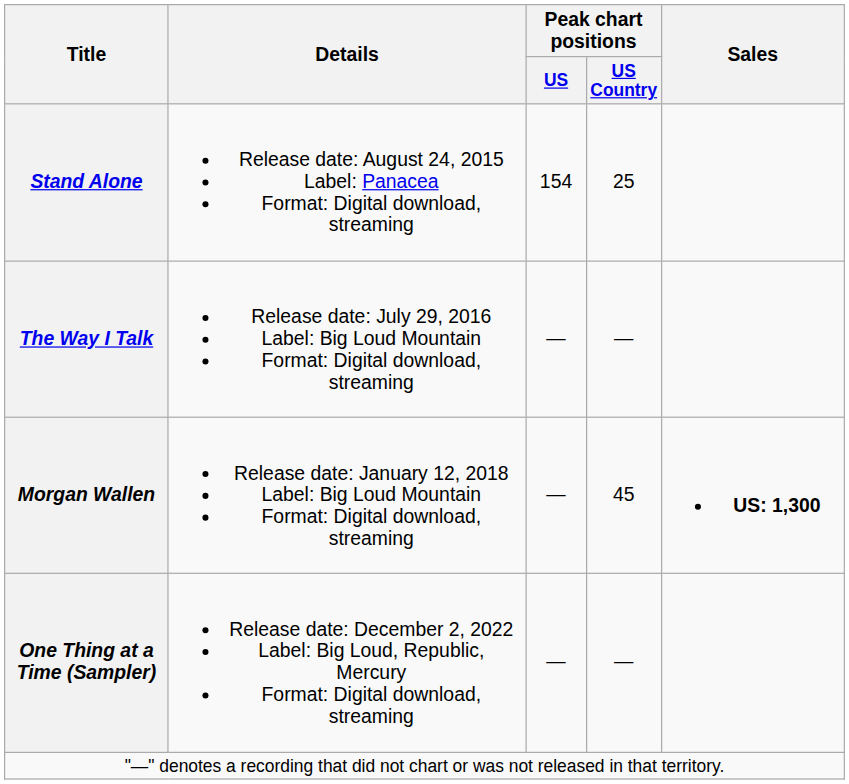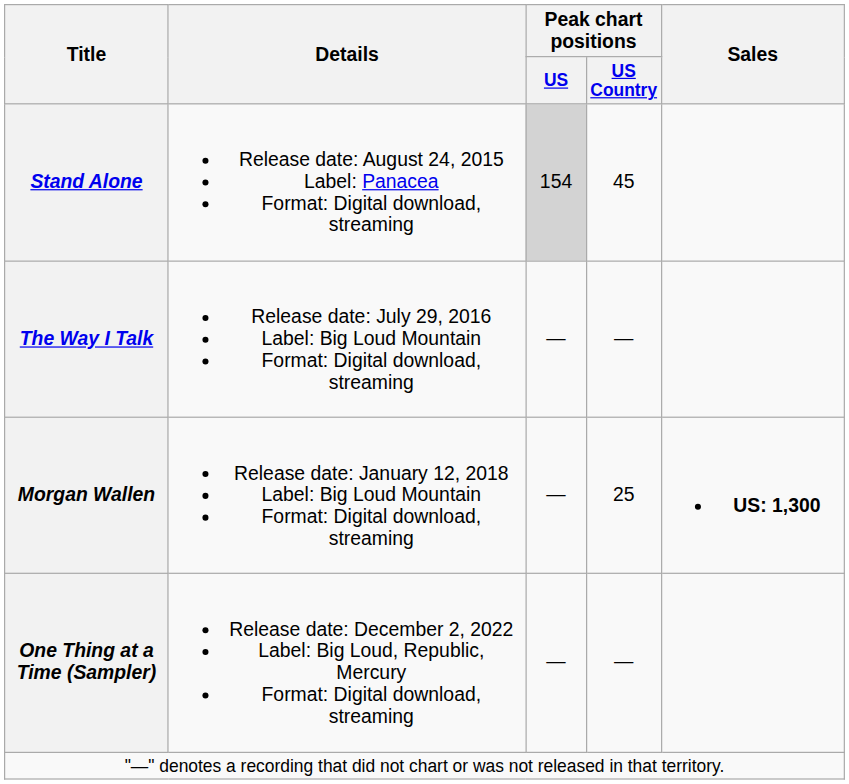Stand Alone | Peak chart positions / US: no background -> lightgrey background
Stand Alone | Peak chart positions / US Country: 25 -> 45
Morgan Wallen | Peak chart positions / US Country: 45 -> 25
